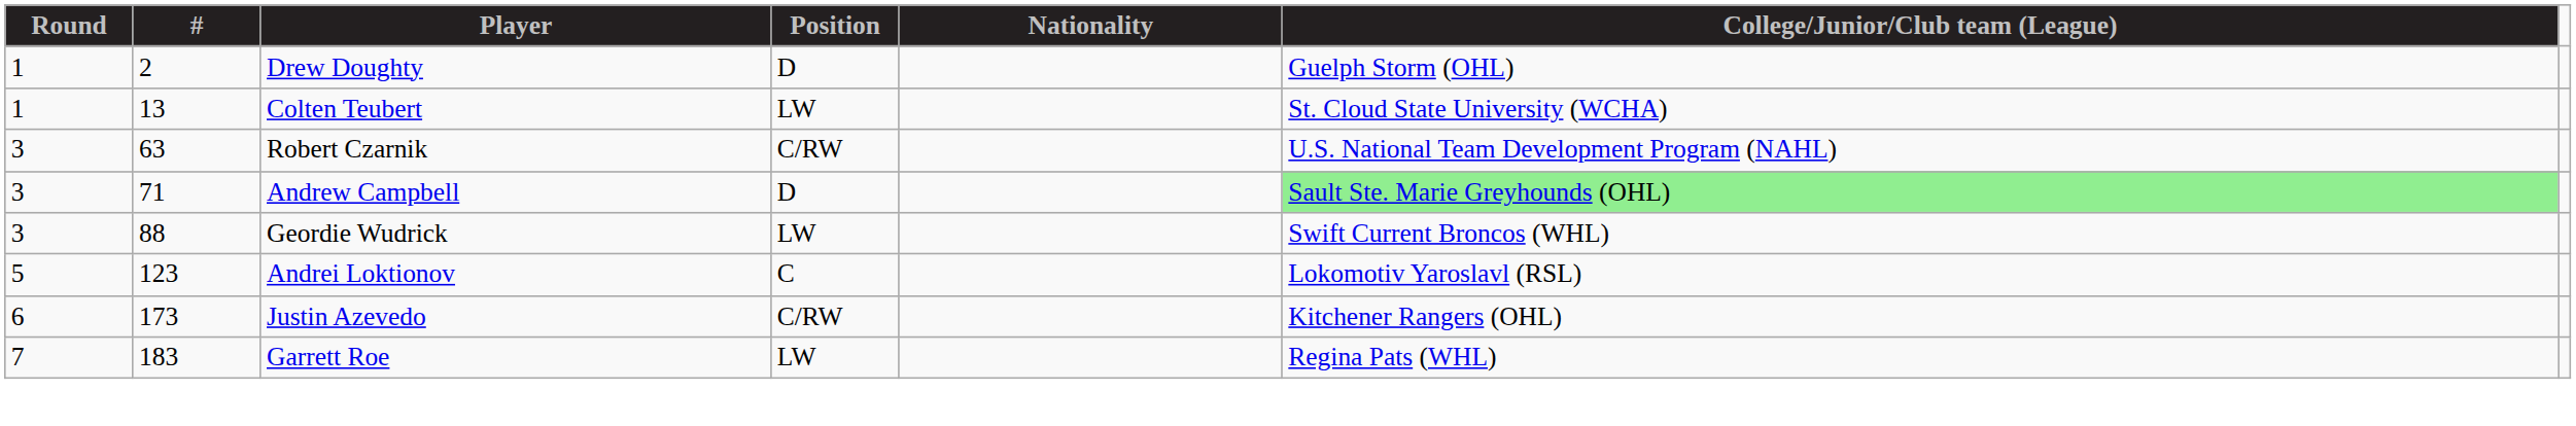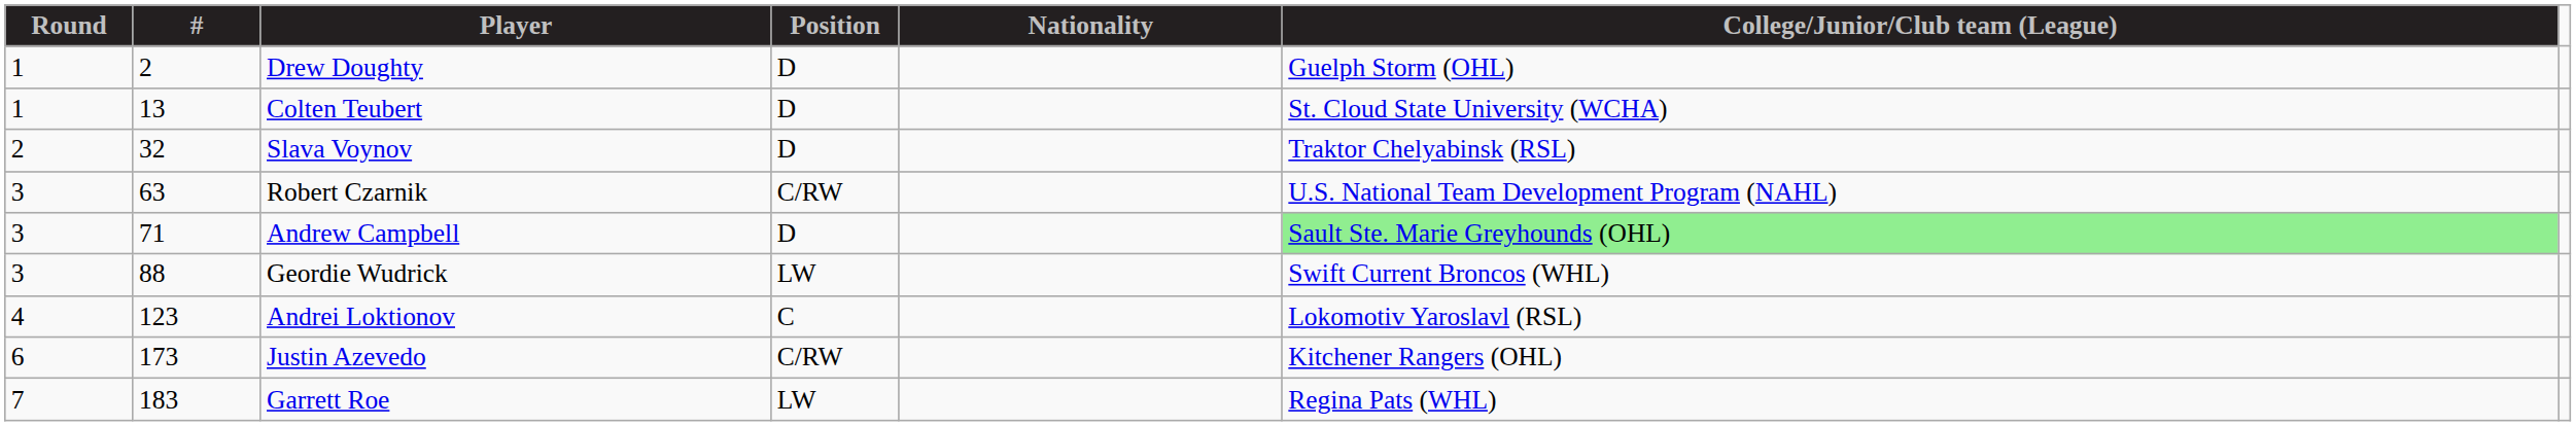Colten Teubert | Position: LW -> D
+ row: 2 | 32 | Slava Voynov | D | Traktor Chelyabinsk (RSL)
Andrei Loktionov | Round: 5 -> 4
